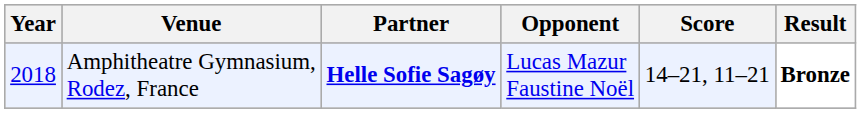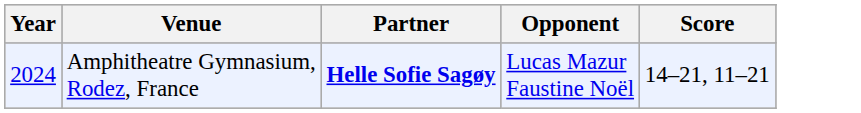- column: Result | Bronze
Amphitheatre Gymnasium, Rodez, France | Year: 2018 -> 2024
